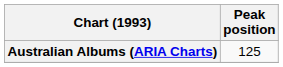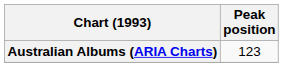Australian Albums (ARIA Charts) | Peak position: 125 -> 123
